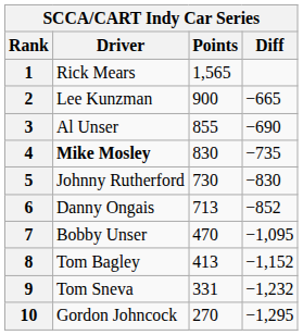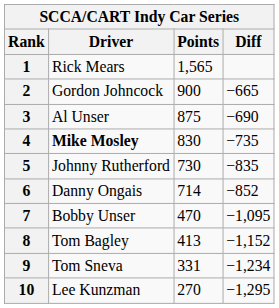2 | Driver: Lee Kunzman -> Gordon Johncock
3 | Points: 855 -> 875
5 | Diff: −830 -> −835
6 | Points: 713 -> 714
9 | Diff: −1,232 -> −1,234
10 | Driver: Gordon Johncock -> Lee Kunzman
